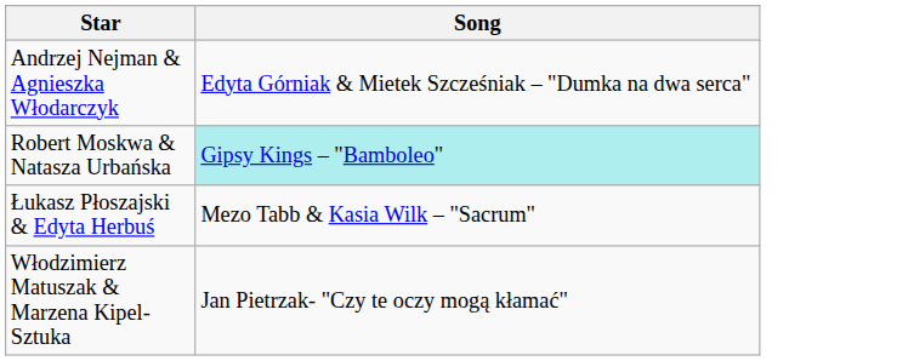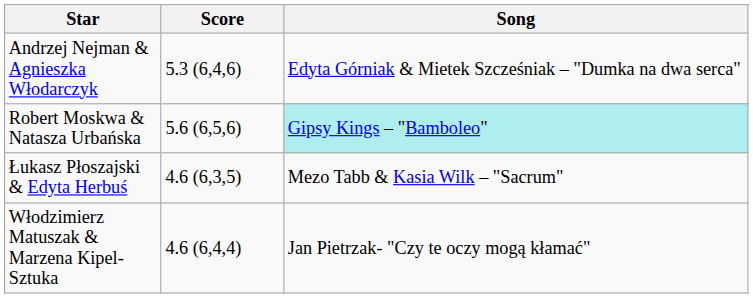+ column: Score | 5.3 (6,4,6) | 5.6 (6,5,6) | 4.6 (6,3,5) | 4.6 (6,4,4)
